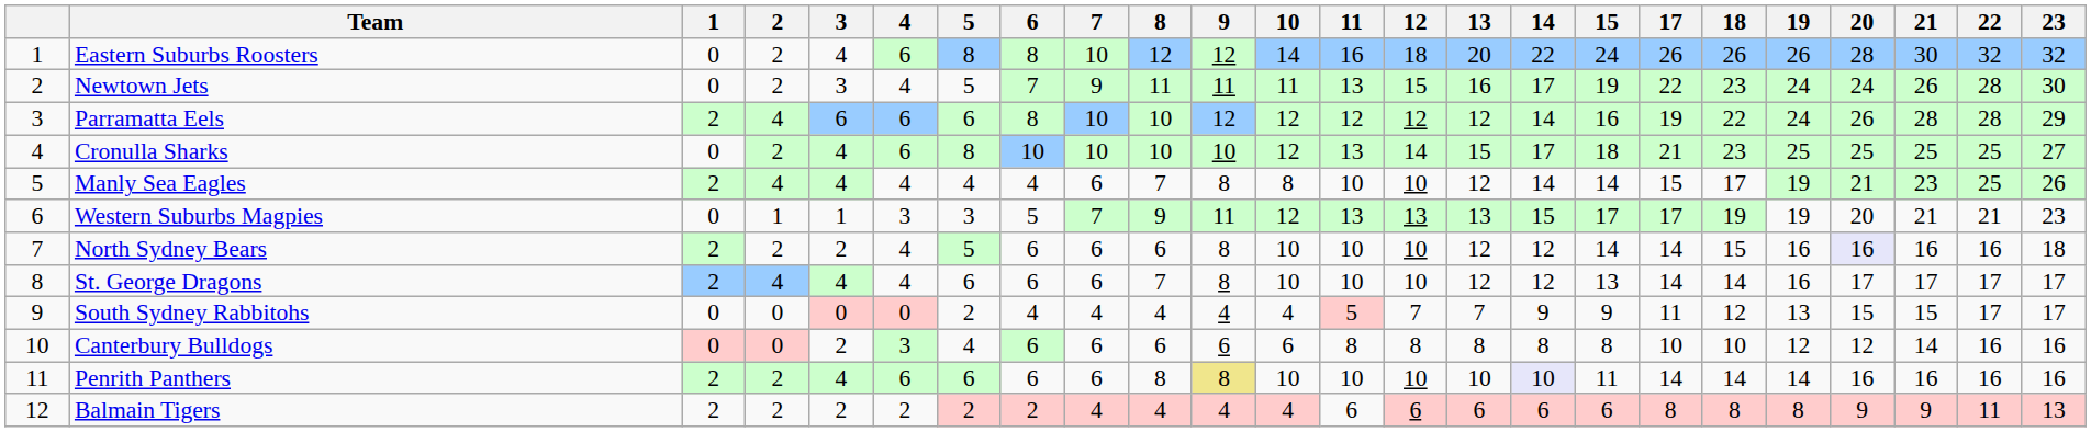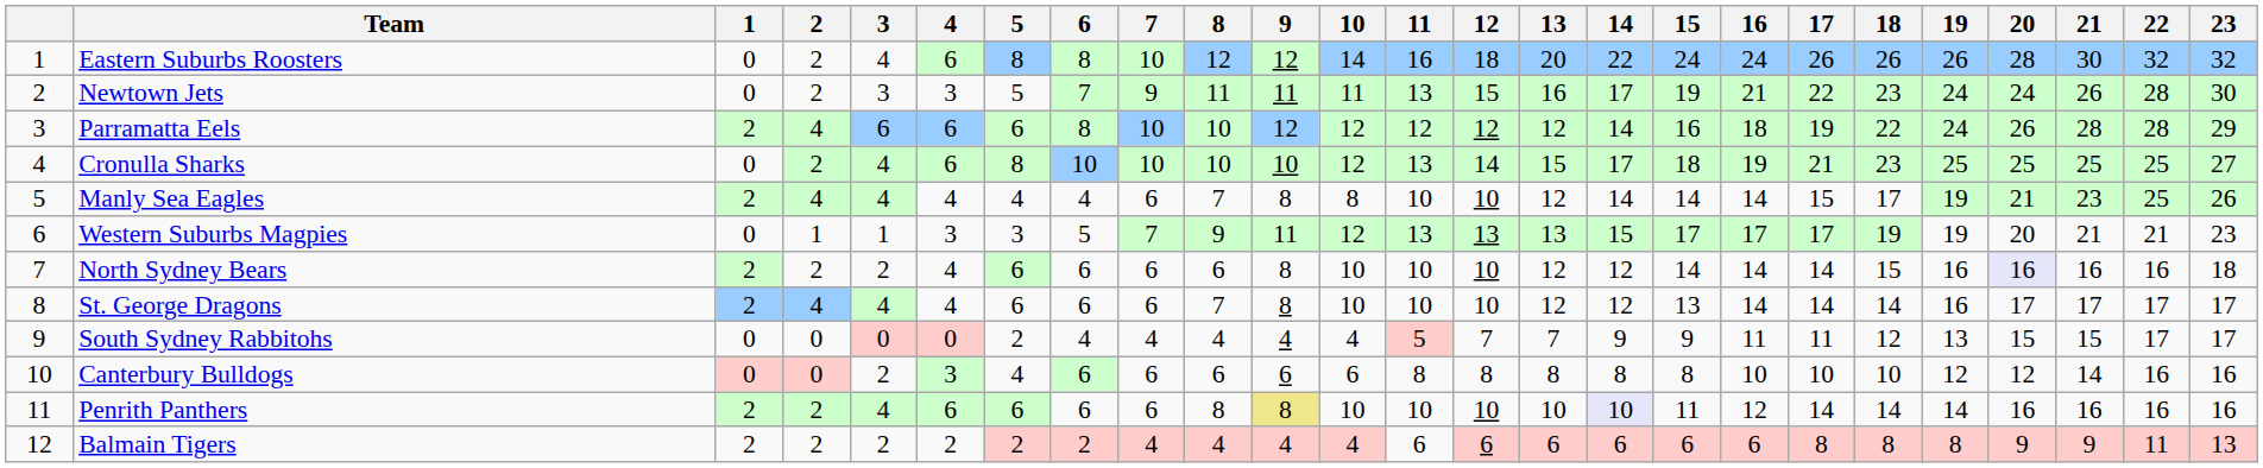+ column: 16 | 24 | 21 | 18 | 19 | 14 | 17 | 14 | 14 | 11 | 10 | 12 | 6
Newtown Jets | 4: 4 -> 3
North Sydney Bears | 5: 5 -> 6
